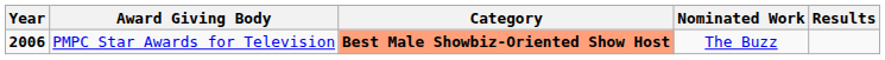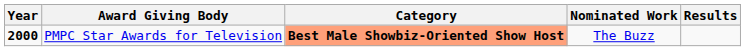PMPC Star Awards for Television | Year: 2006 -> 2000
